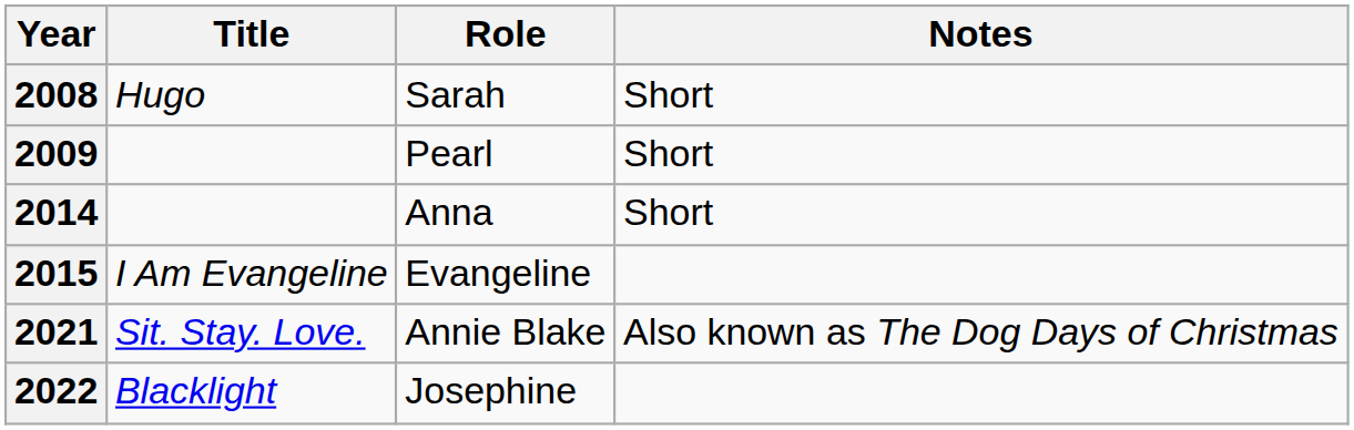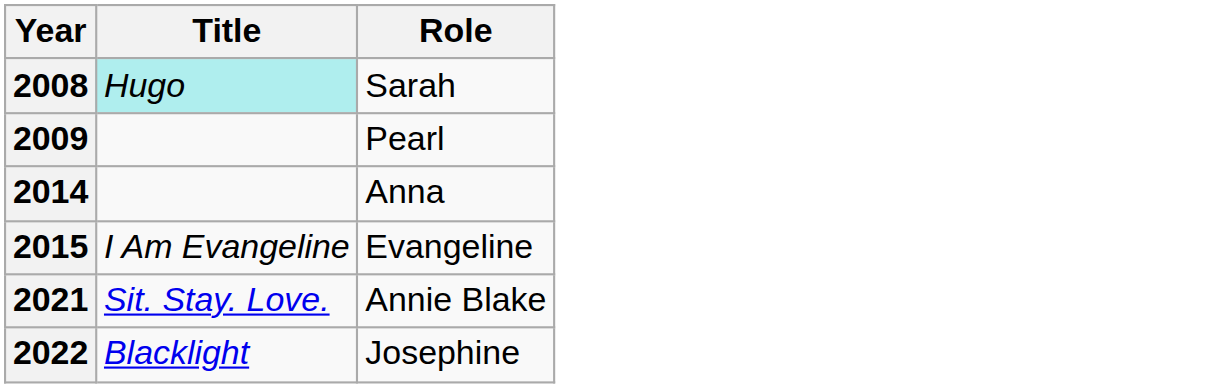- column: Notes | Short | Short | Short | Also known as The Dog Days of Christmas
2008 | Title: no background -> paleturquoise background
